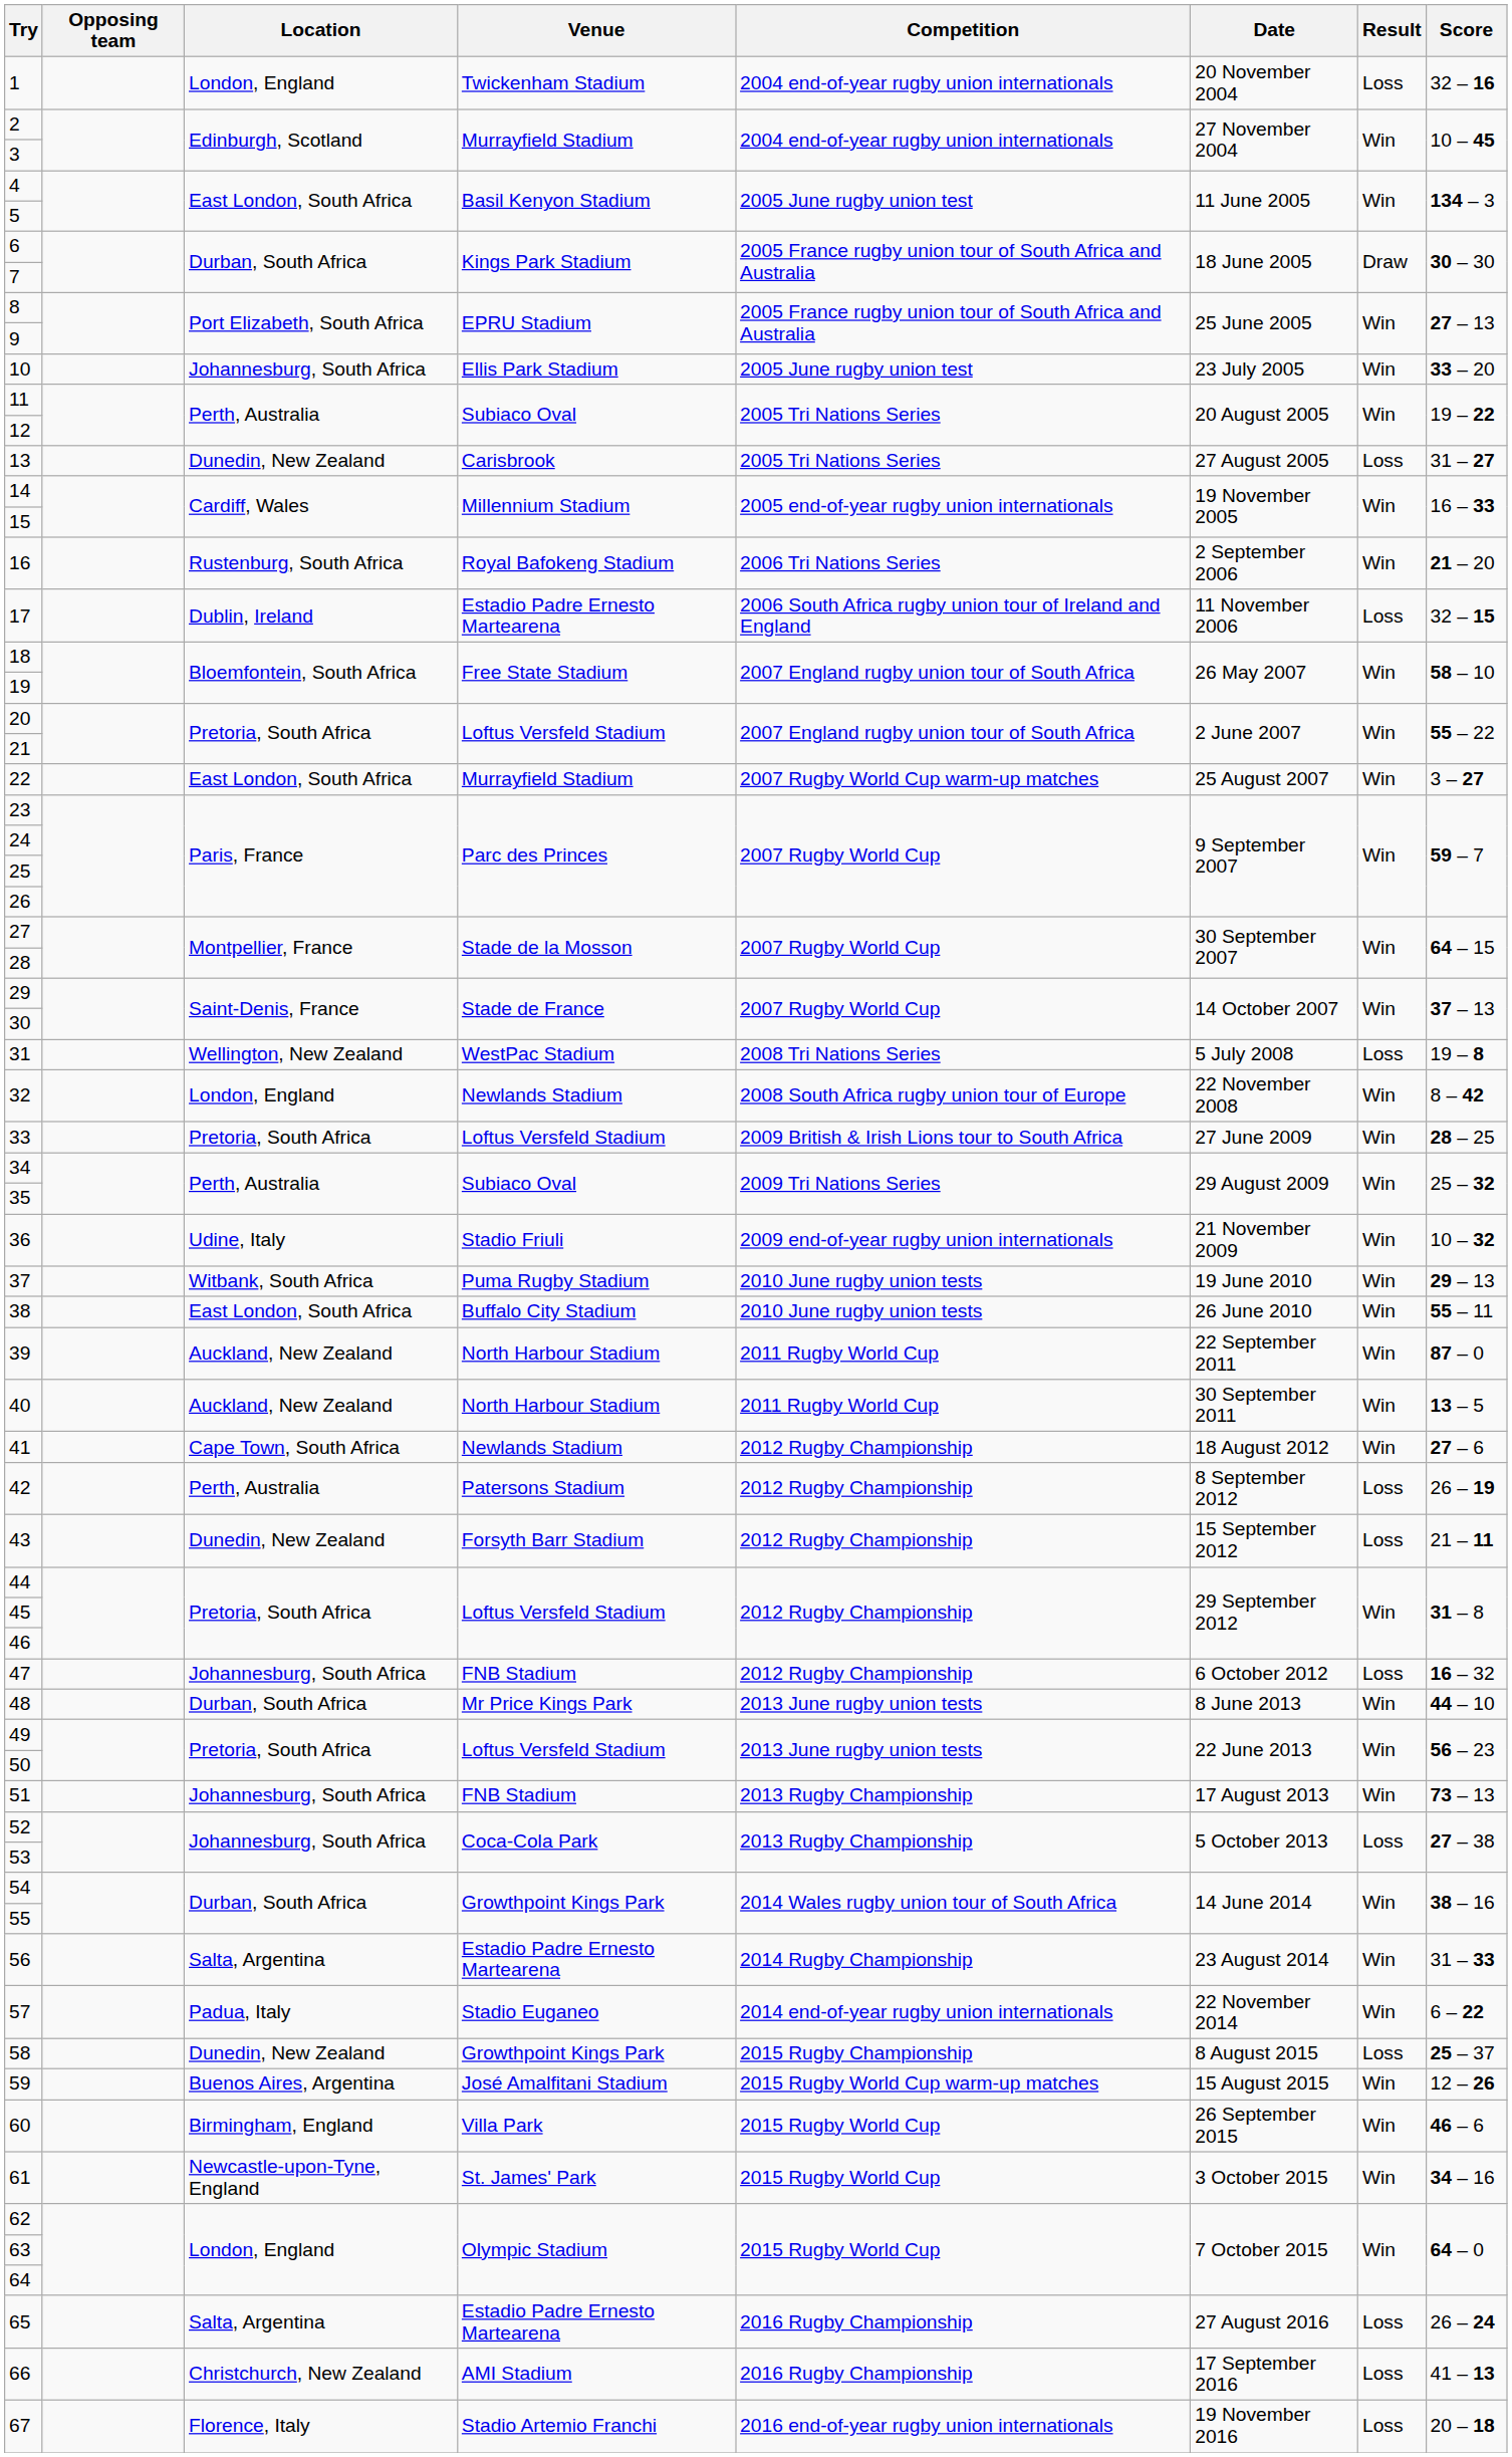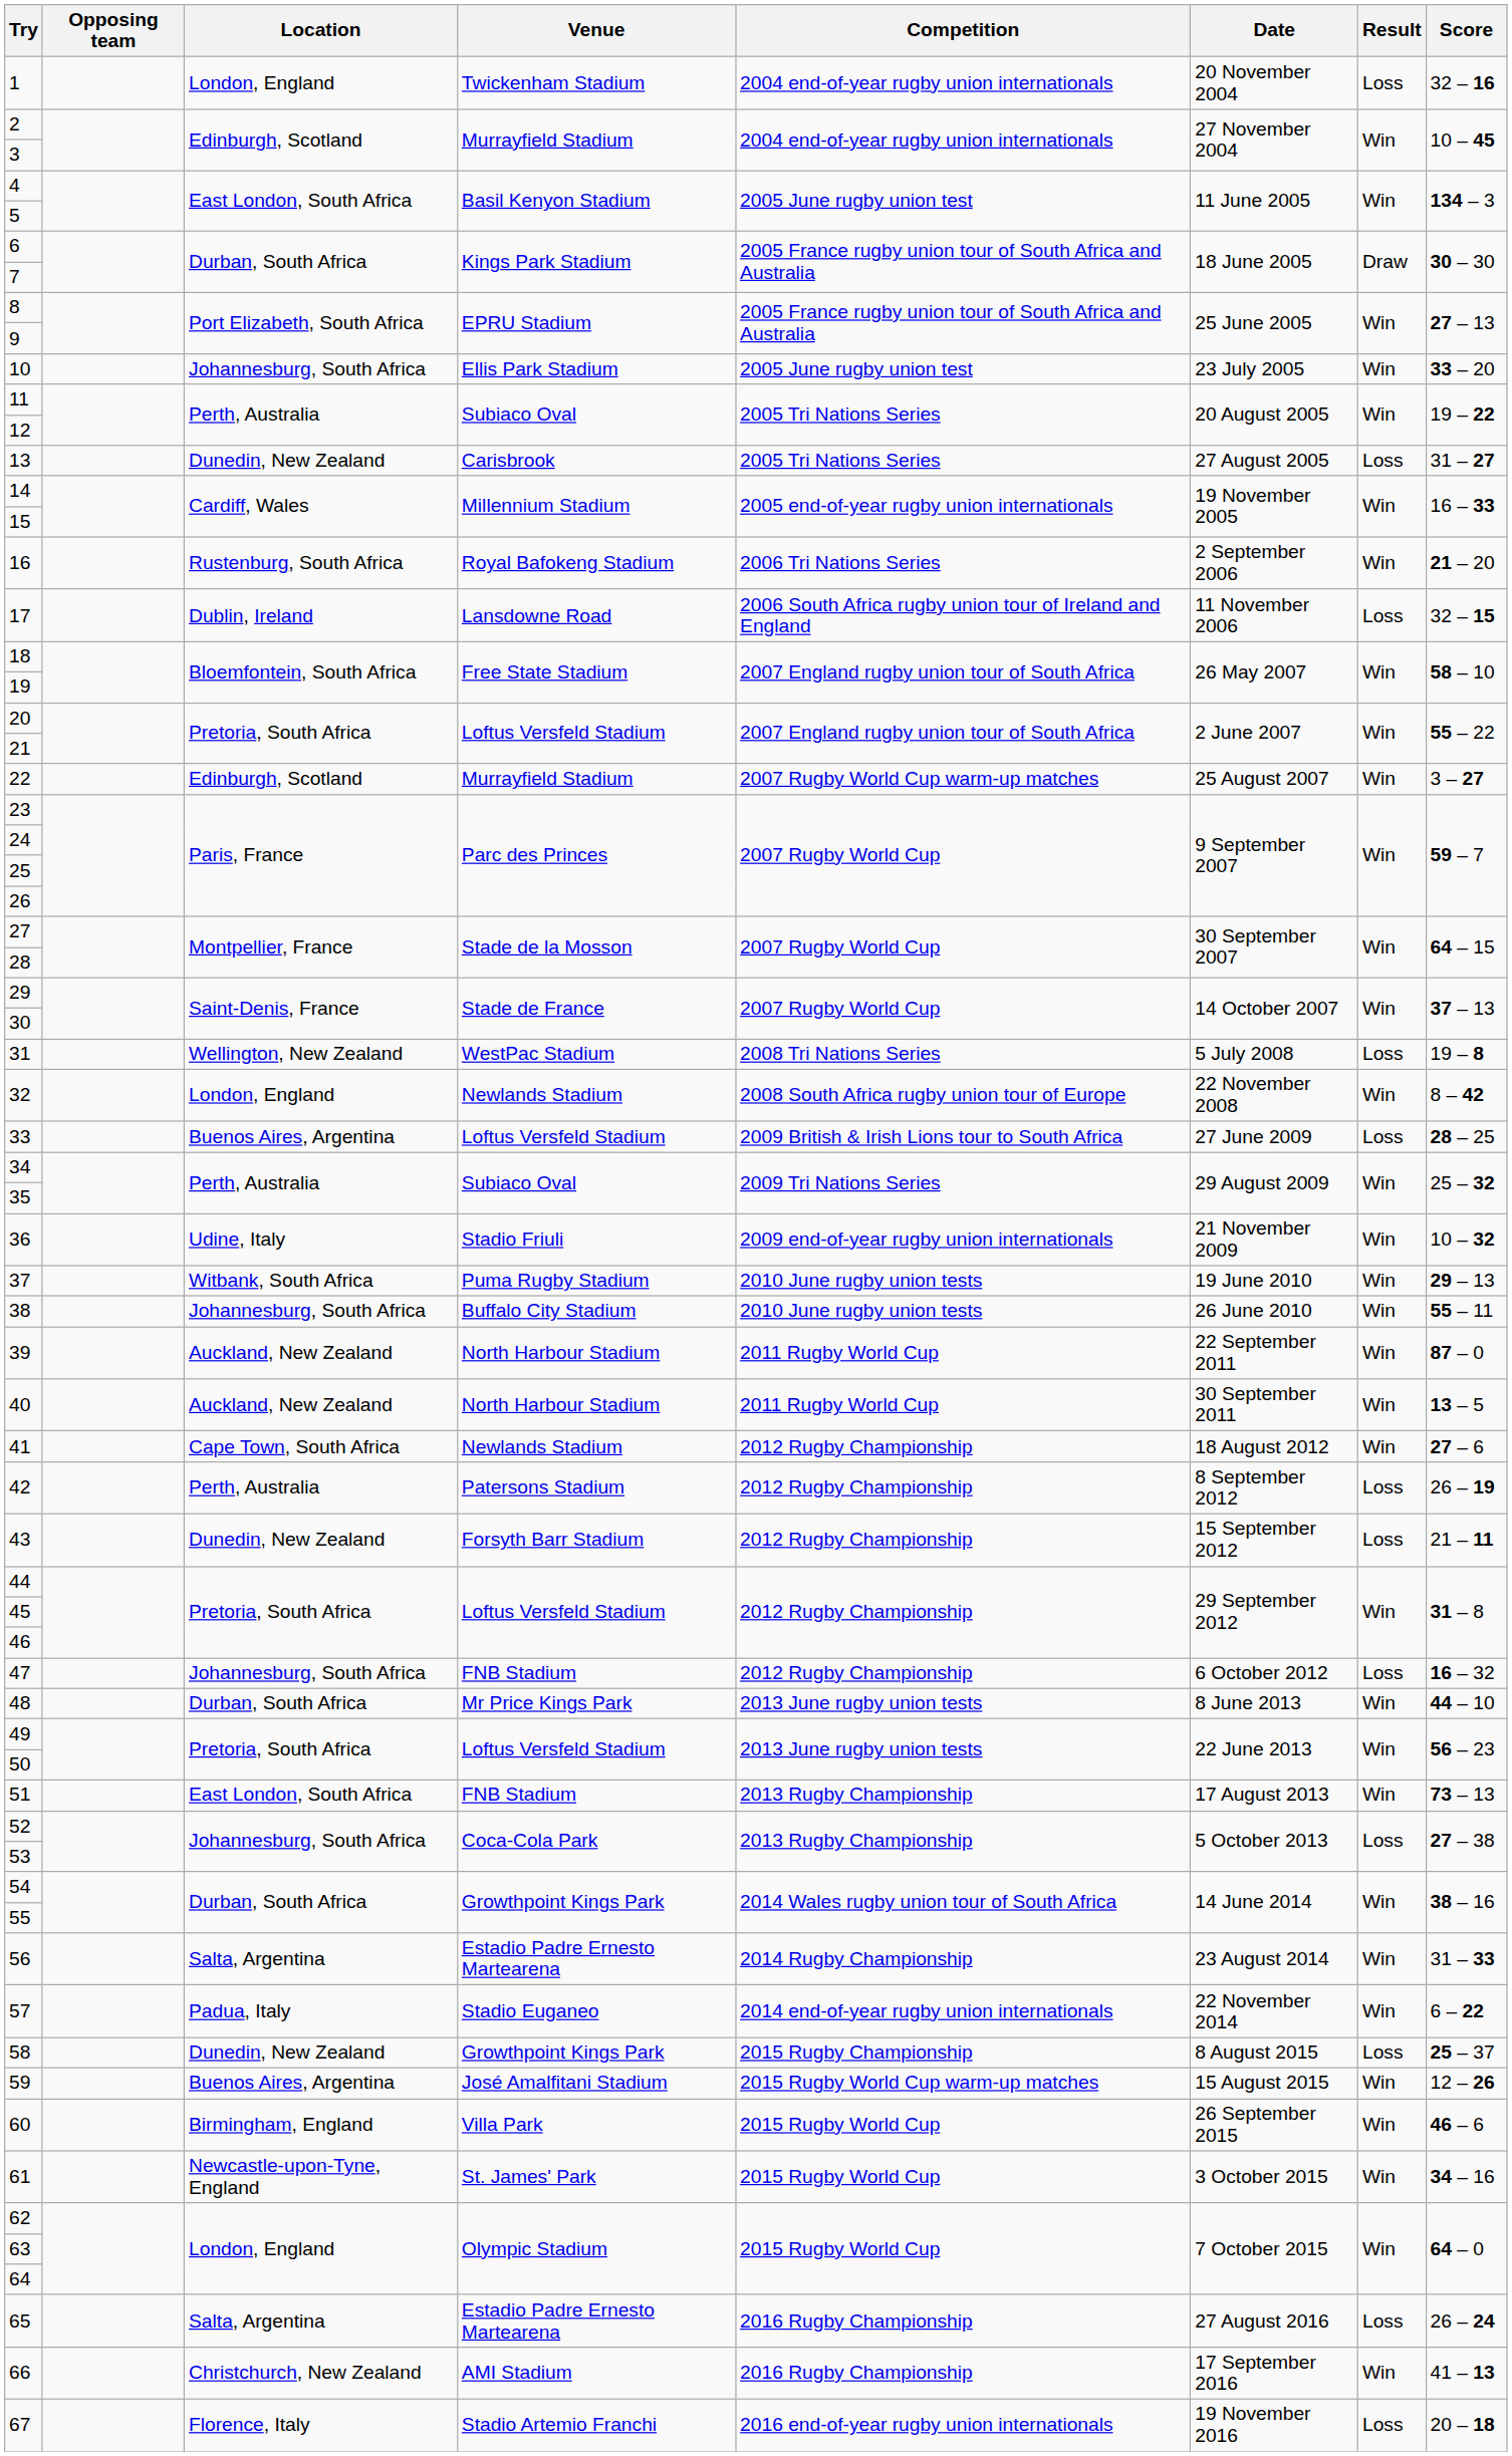17 | Venue: Estadio Padre Ernesto Martearena -> Lansdowne Road
22 | Location: East London, South Africa -> Edinburgh, Scotland
33 | Location: Pretoria, South Africa -> Buenos Aires, Argentina
33 | Result: Win -> Loss
38 | Location: East London, South Africa -> Johannesburg, South Africa
51 | Location: Johannesburg, South Africa -> East London, South Africa
66 | Result: Loss -> Win
